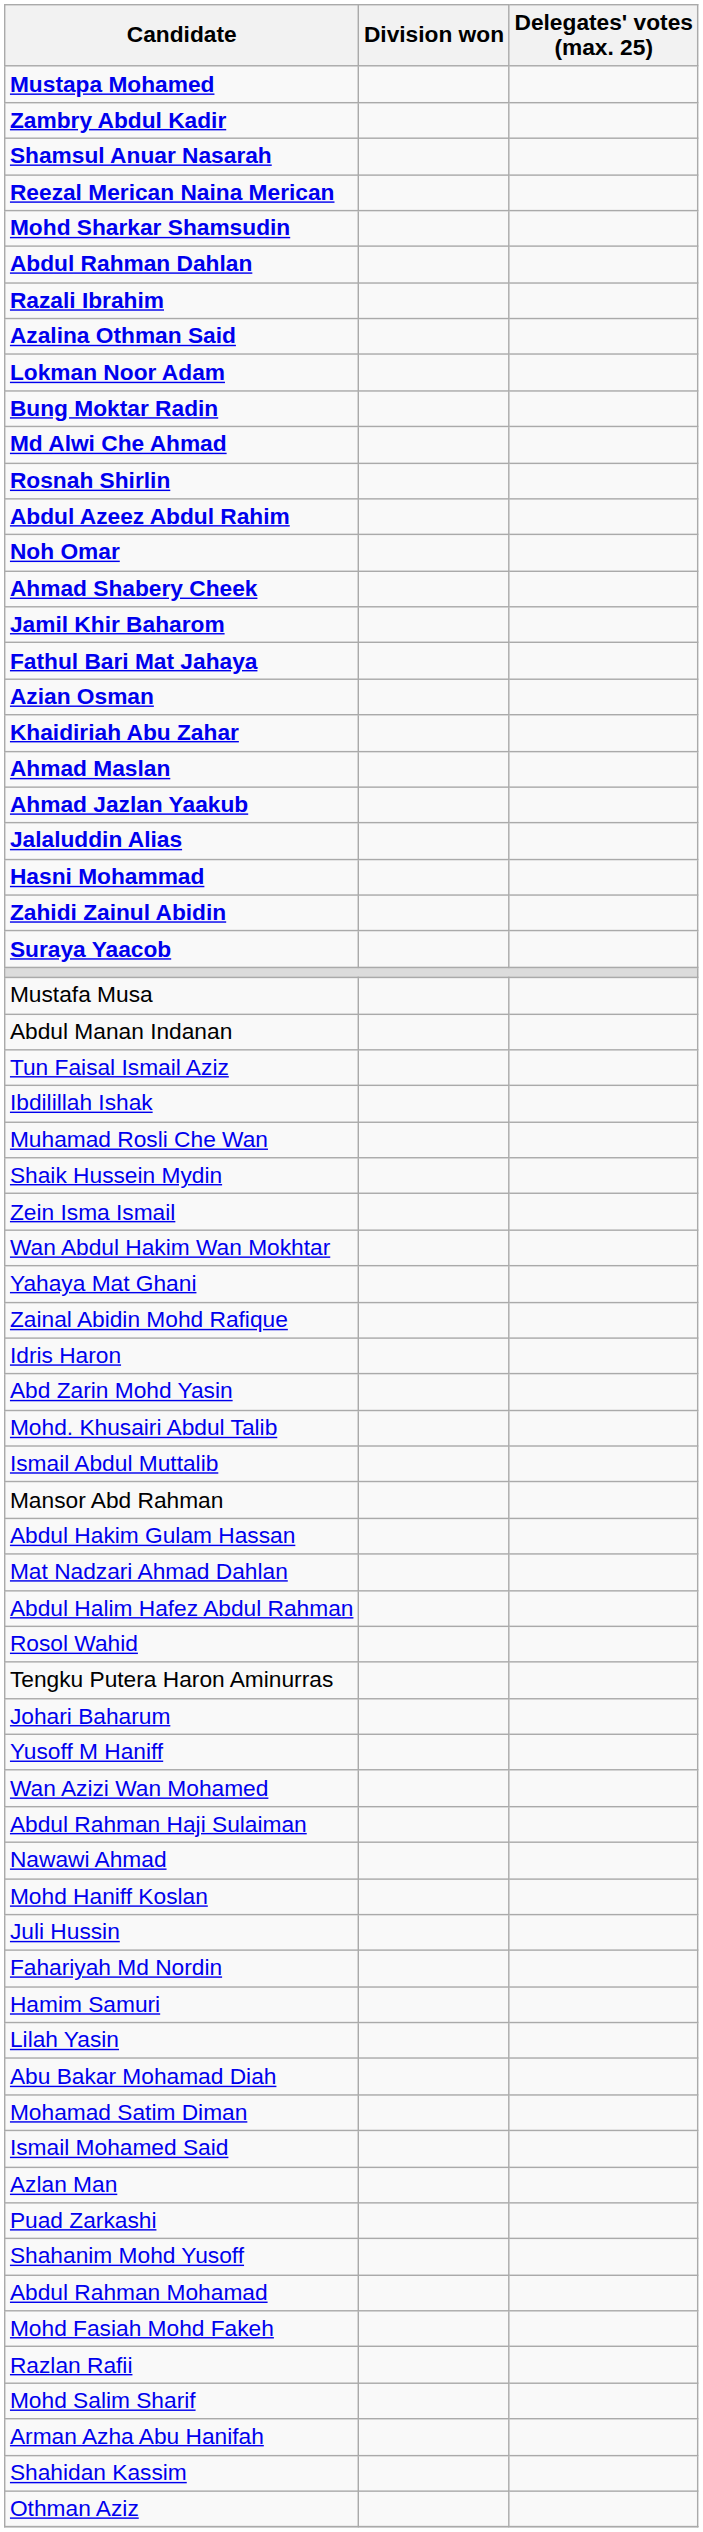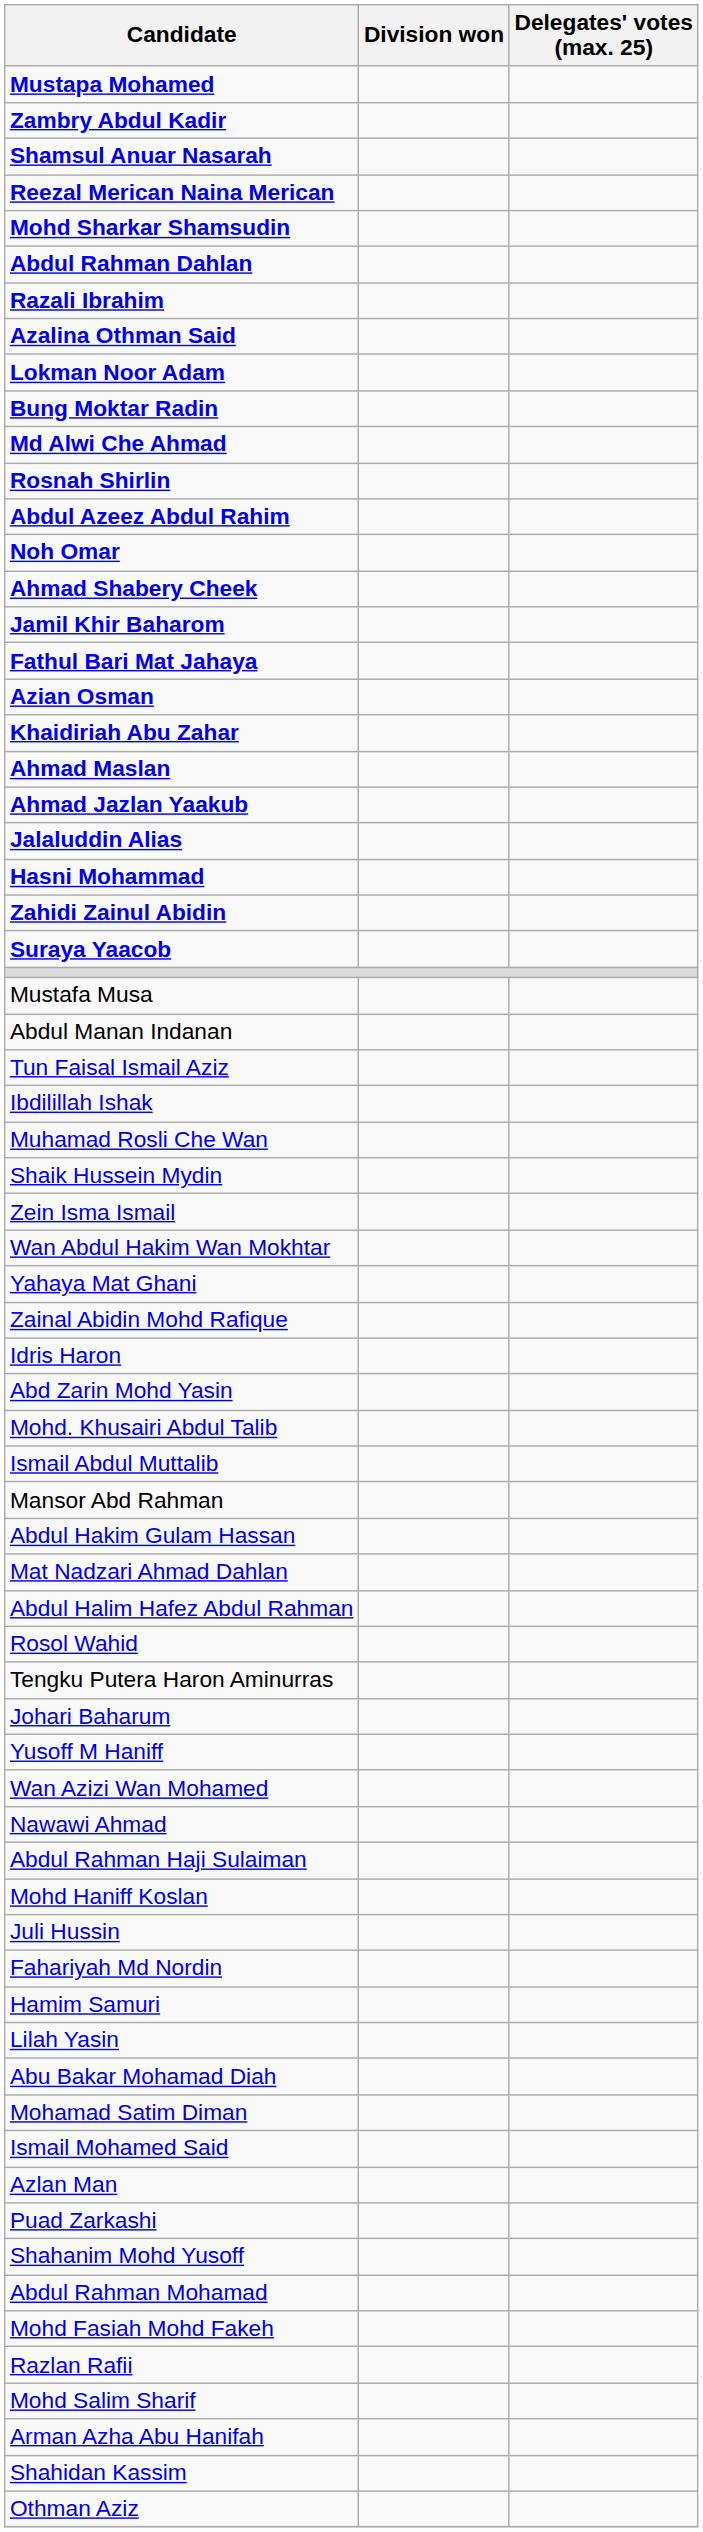rows swapped: Abdul Rahman Haji Sulaiman <-> Nawawi Ahmad
